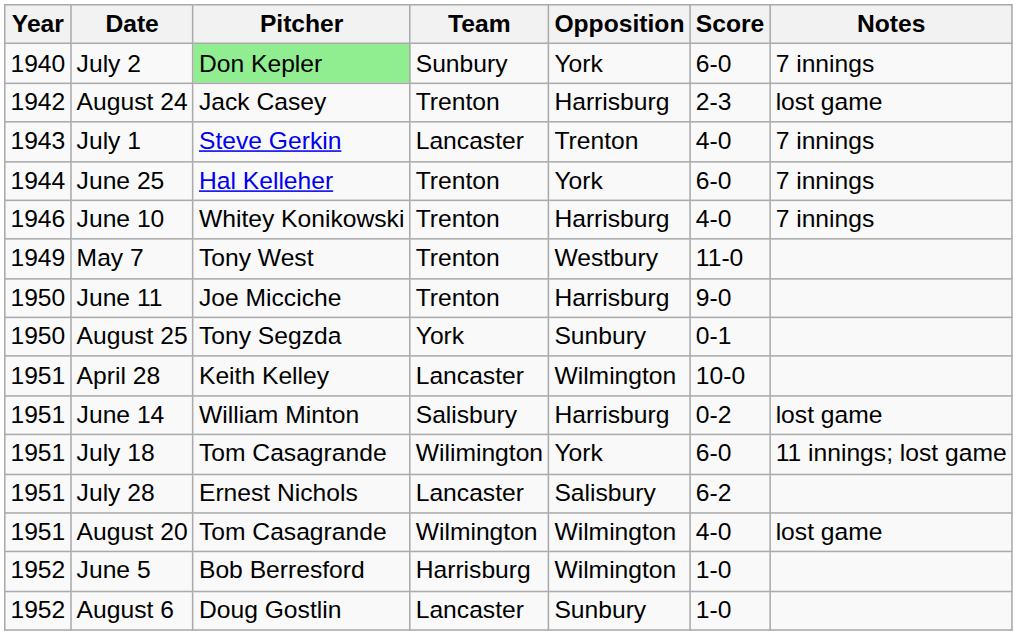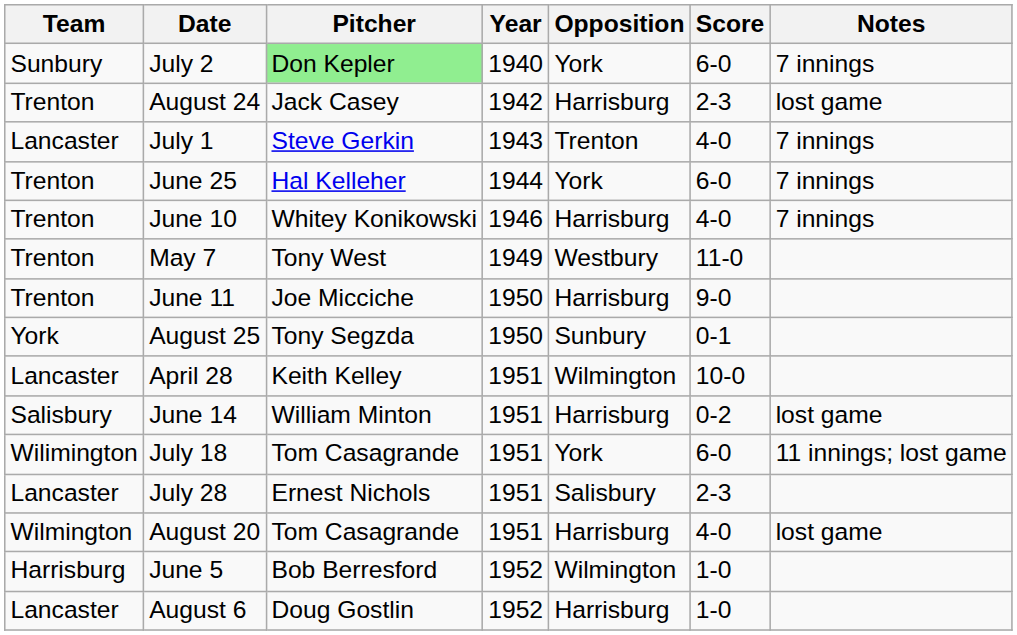columns swapped: Year <-> Team
July 28 | Score: 6-2 -> 2-3
August 20 | Opposition: Wilmington -> Harrisburg
August 6 | Opposition: Sunbury -> Harrisburg
